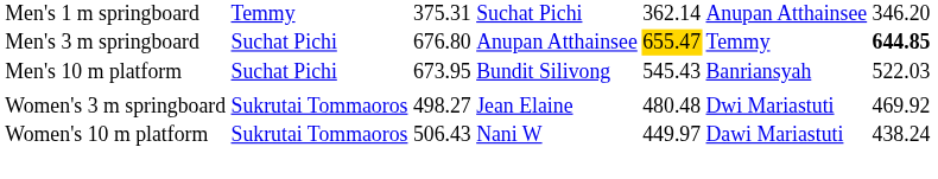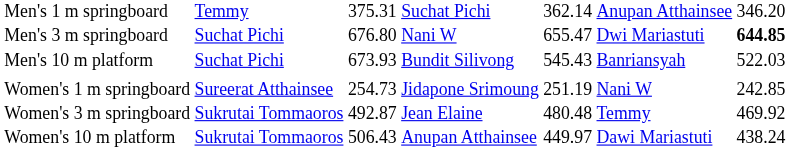Men's 3 m springboard | column 4: Anupan Atthainsee -> Nani W
Men's 3 m springboard | column 5: gold background -> no background
Men's 3 m springboard | column 6: Temmy -> Dwi Mariastuti
Men's 10 m platform | column 3: 673.95 -> 673.93
+ row: Women's 1 m springboard | Sureerat Atthainsee | 254.73 | Jidapone Srimoung | 251.19 | Nani W | 242.85
Women's 3 m springboard | column 3: 498.27 -> 492.87
Women's 3 m springboard | column 6: Dwi Mariastuti -> Temmy
Women's 10 m platform | column 4: Nani W -> Anupan Atthainsee
